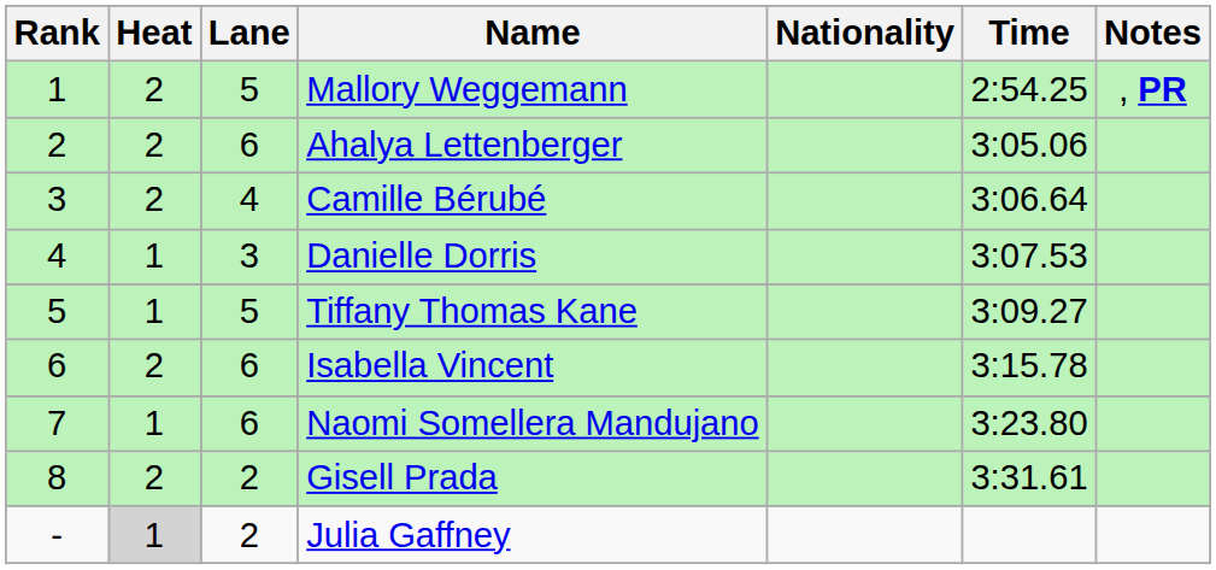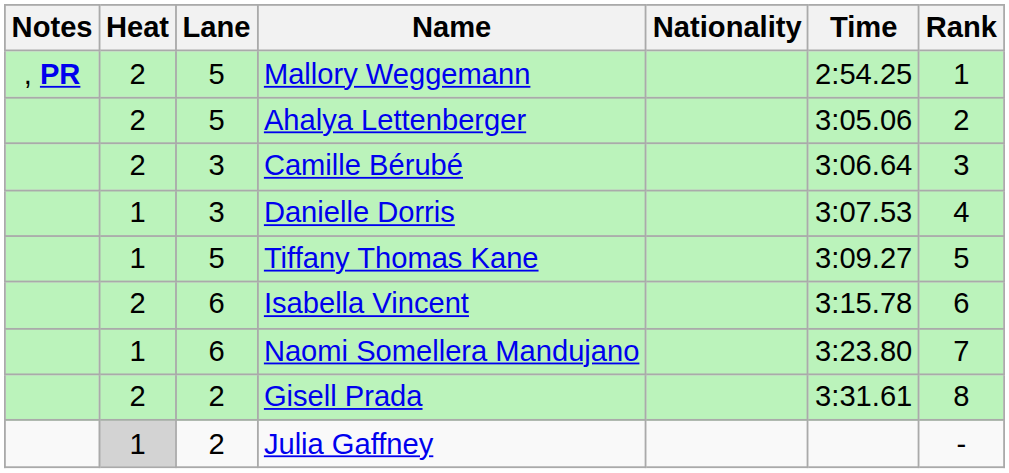columns swapped: Rank <-> Notes
Ahalya Lettenberger | Lane: 6 -> 5
Camille Bérubé | Lane: 4 -> 3
